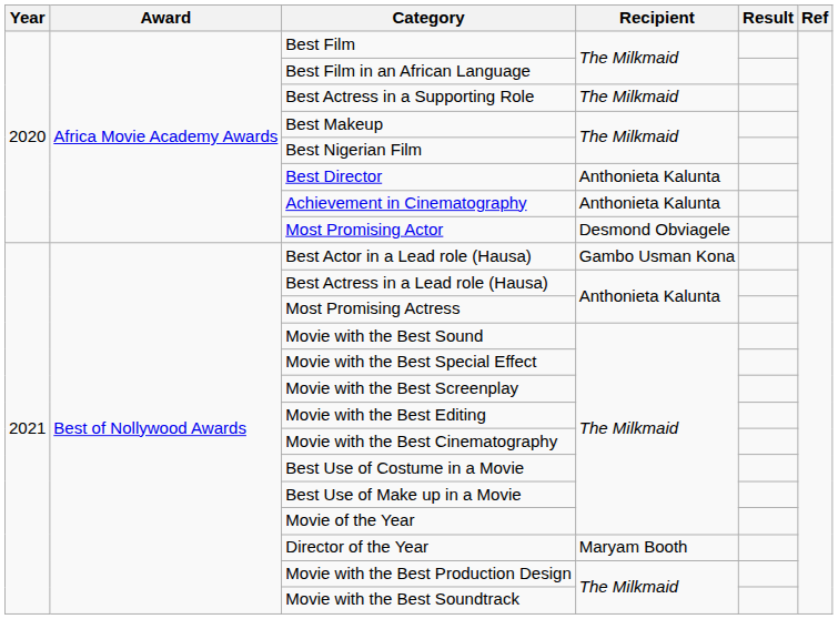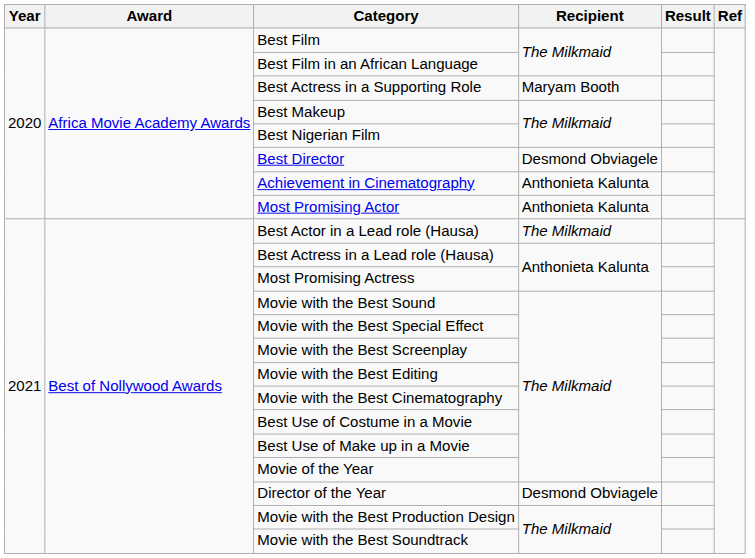Best Actress in a Supporting Role | Recipient: The Milkmaid -> Maryam Booth
Best Director | Recipient: Anthonieta Kalunta -> Desmond Obviagele
Most Promising Actor | Recipient: Desmond Obviagele -> Anthonieta Kalunta
Best Actor in a Lead role (Hausa) | Recipient: Gambo Usman Kona -> The Milkmaid
Director of the Year | Recipient: Maryam Booth -> Desmond Obviagele
